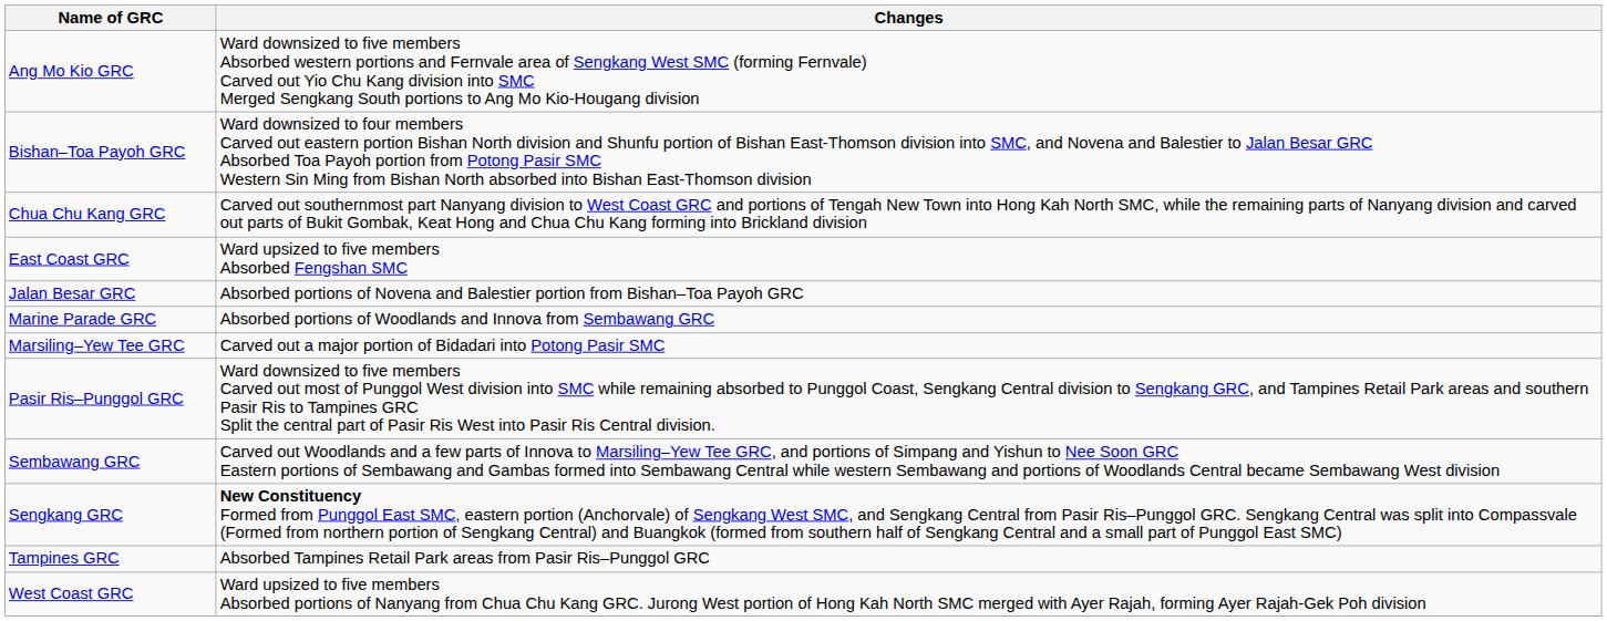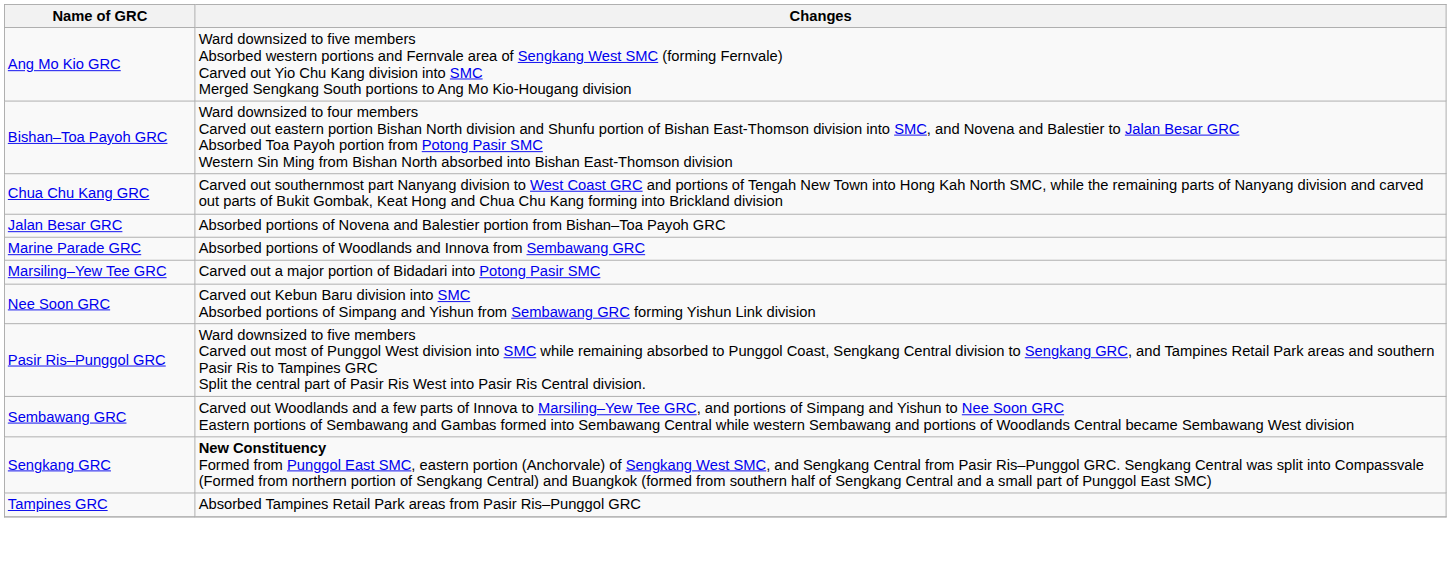- row: East Coast GRC | Ward upsized to five members Absorbed Fengshan SMC
+ row: Nee Soon GRC | Carved out Kebun Baru division into SMC Absorbed portions of Simpang and Yishun from Sembawang GRC forming Yishun Link division
- row: West Coast GRC | Ward upsized to five members Absorbed portions of Nanyang from Chua Chu Kang GRC. Jurong West portion of Hong Kah North SMC merged with Ayer Rajah, forming Ayer Rajah-Gek Poh division
